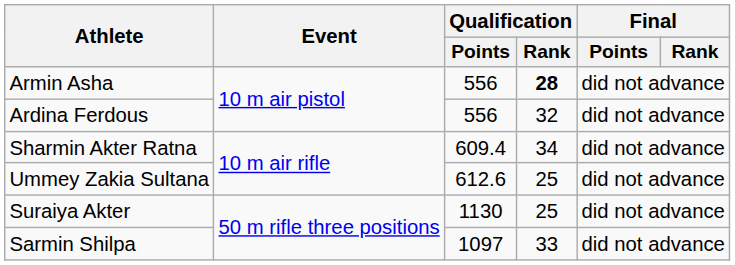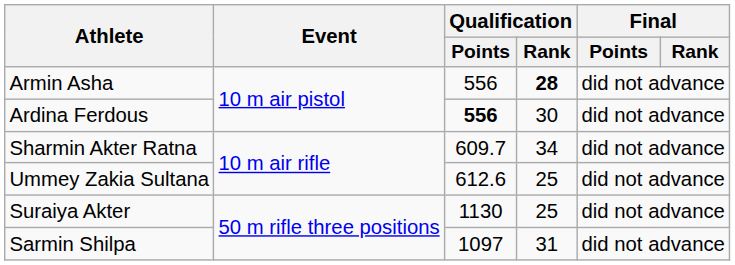Ardina Ferdous | Qualification / Points: normal -> bold
Ardina Ferdous | Qualification / Rank: 32 -> 30
Sharmin Akter Ratna | Qualification / Points: 609.4 -> 609.7
Sarmin Shilpa | Qualification / Rank: 33 -> 31
